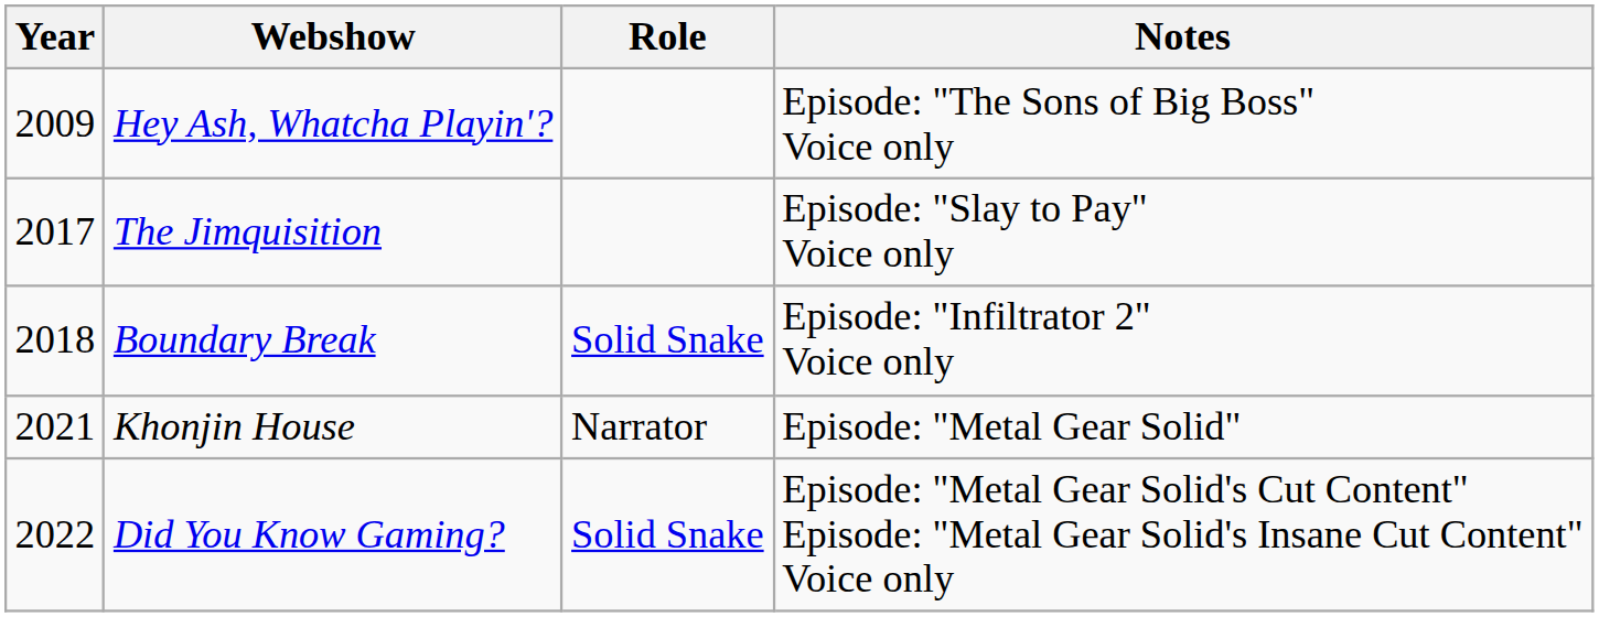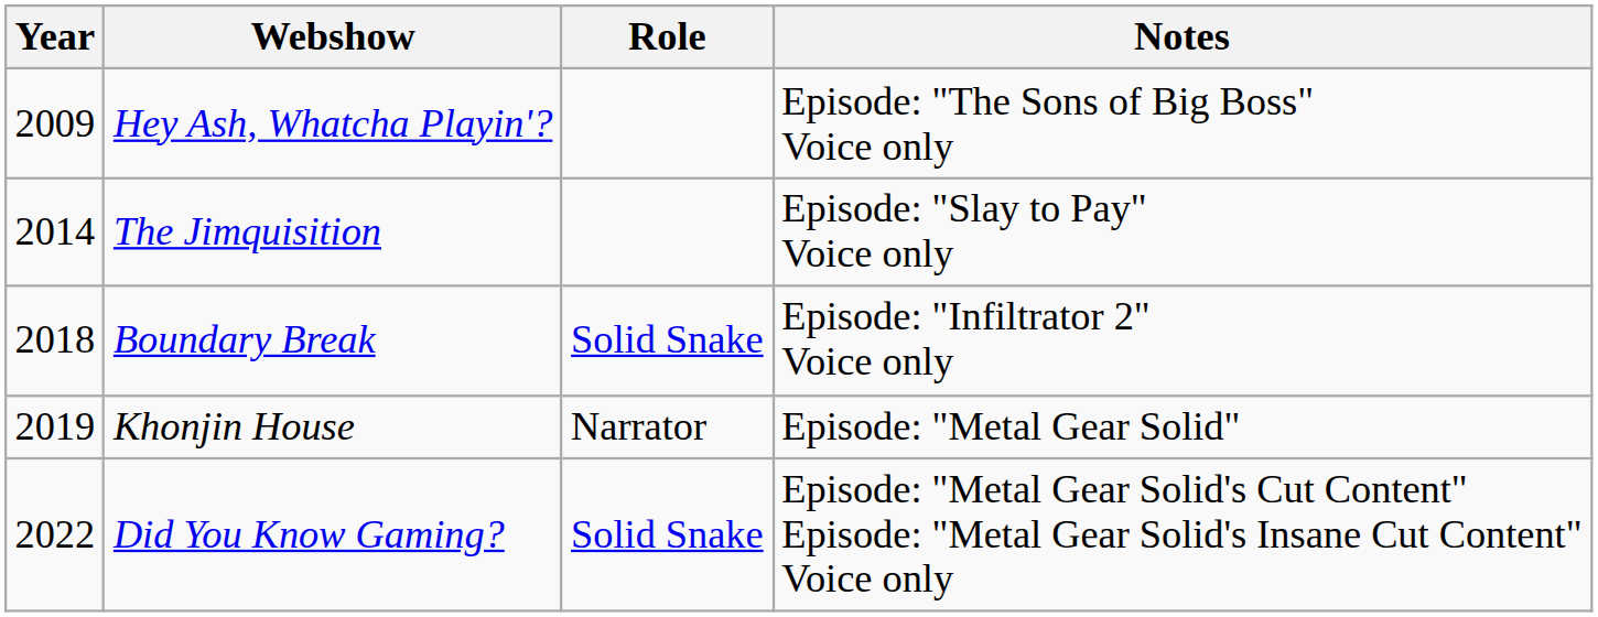The Jimquisition | Year: 2017 -> 2014
Khonjin House | Year: 2021 -> 2019
